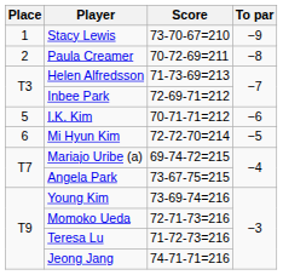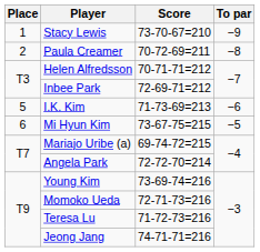Helen Alfredsson | Score: 71-73-69=213 -> 70-71-71=212
I.K. Kim | Score: 70-71-71=212 -> 71-73-69=213
Mi Hyun Kim | Score: 72-72-70=214 -> 73-67-75=215
Angela Park | Score: 73-67-75=215 -> 72-72-70=214
